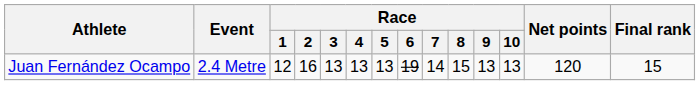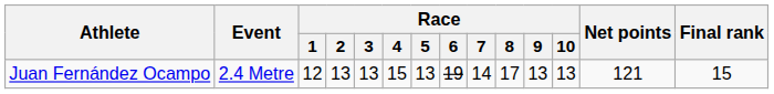Juan Fernández Ocampo | Race / 2: 16 -> 13
Juan Fernández Ocampo | Race / 4: 13 -> 15
Juan Fernández Ocampo | Race / 8: 15 -> 17
Juan Fernández Ocampo | Net points: 120 -> 121
